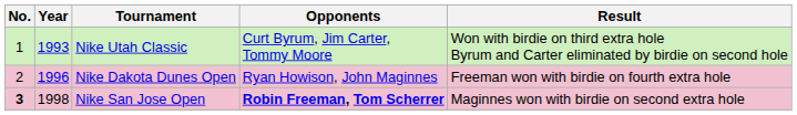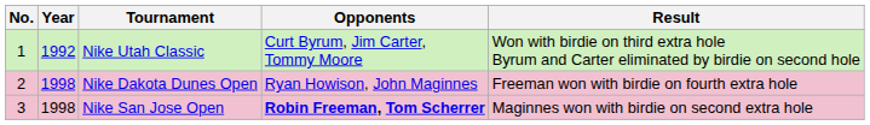Nike Utah Classic | Year: 1993 -> 1992
Nike Dakota Dunes Open | Year: 1996 -> 1998
Nike San Jose Open | No.: bold -> normal
